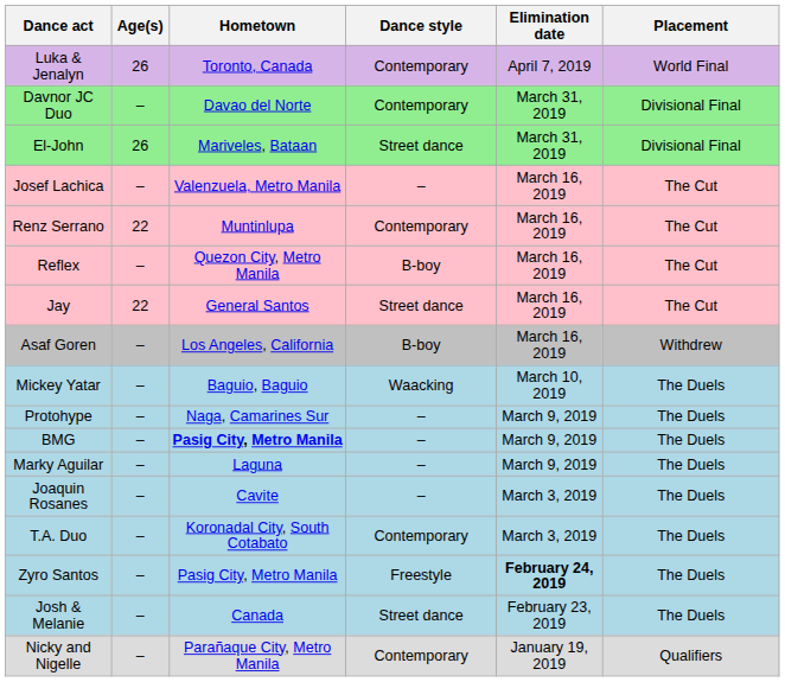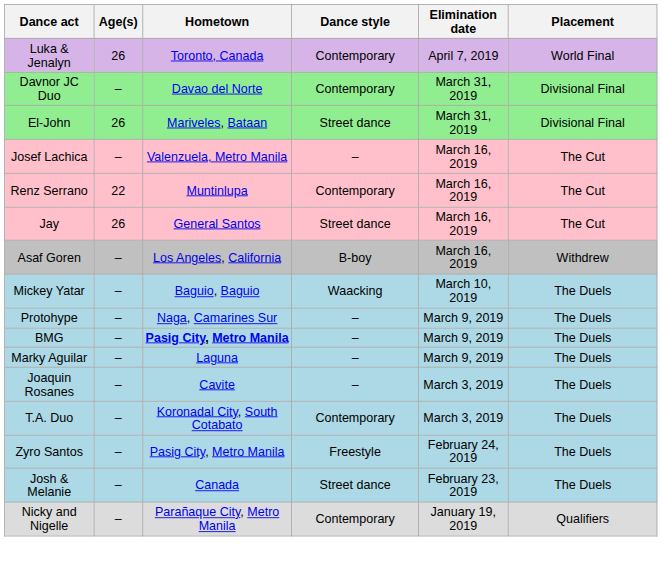- row: Reflex | – | Quezon City, Metro Manila | B-boy | March 16, 2019 | The Cut
Jay | Age(s): 22 -> 26
Zyro Santos | Elimination date: bold -> normal
